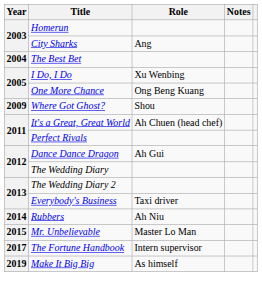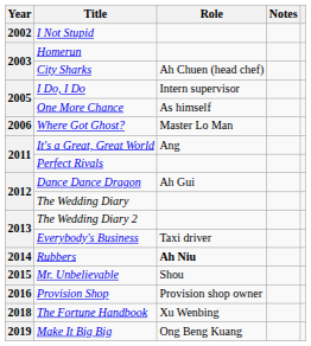+ row: 2002 | I Not Stupid
City Sharks | Role: Ang -> Ah Chuen (head chef)
- row: 2004 | The Best Bet
I Do, I Do | Role: Xu Wenbing -> Intern supervisor
One More Chance | Role: Ong Beng Kuang -> As himself
Where Got Ghost? | Year: 2009 -> 2006
Where Got Ghost? | Role: Shou -> Master Lo Man
It's a Great, Great World | Role: Ah Chuen (head chef) -> Ang
Rubbers | Role: normal -> bold
Mr. Unbelievable | Role: Master Lo Man -> Shou
+ row: 2016 | Provision Shop | Provision shop owner
The Fortune Handbook | Year: 2017 -> 2018
The Fortune Handbook | Role: Intern supervisor -> Xu Wenbing
Make It Big Big | Role: As himself -> Ong Beng Kuang
